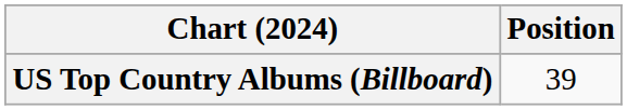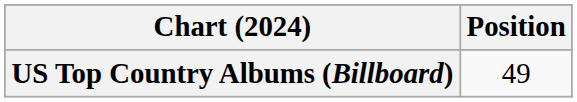US Top Country Albums (Billboard) | Position: 39 -> 49
